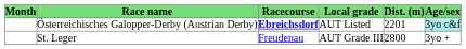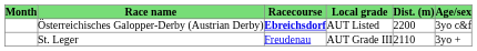Österreichisches Galopper-Derby (Austrian Derby) | Dist. (m): 2201 -> 2200
Österreichisches Galopper-Derby (Austrian Derby) | Age/sex: paleturquoise background -> no background
St. Leger | Dist. (m): 2800 -> 2110
